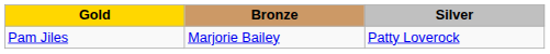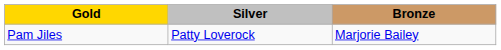columns swapped: Silver <-> Bronze
